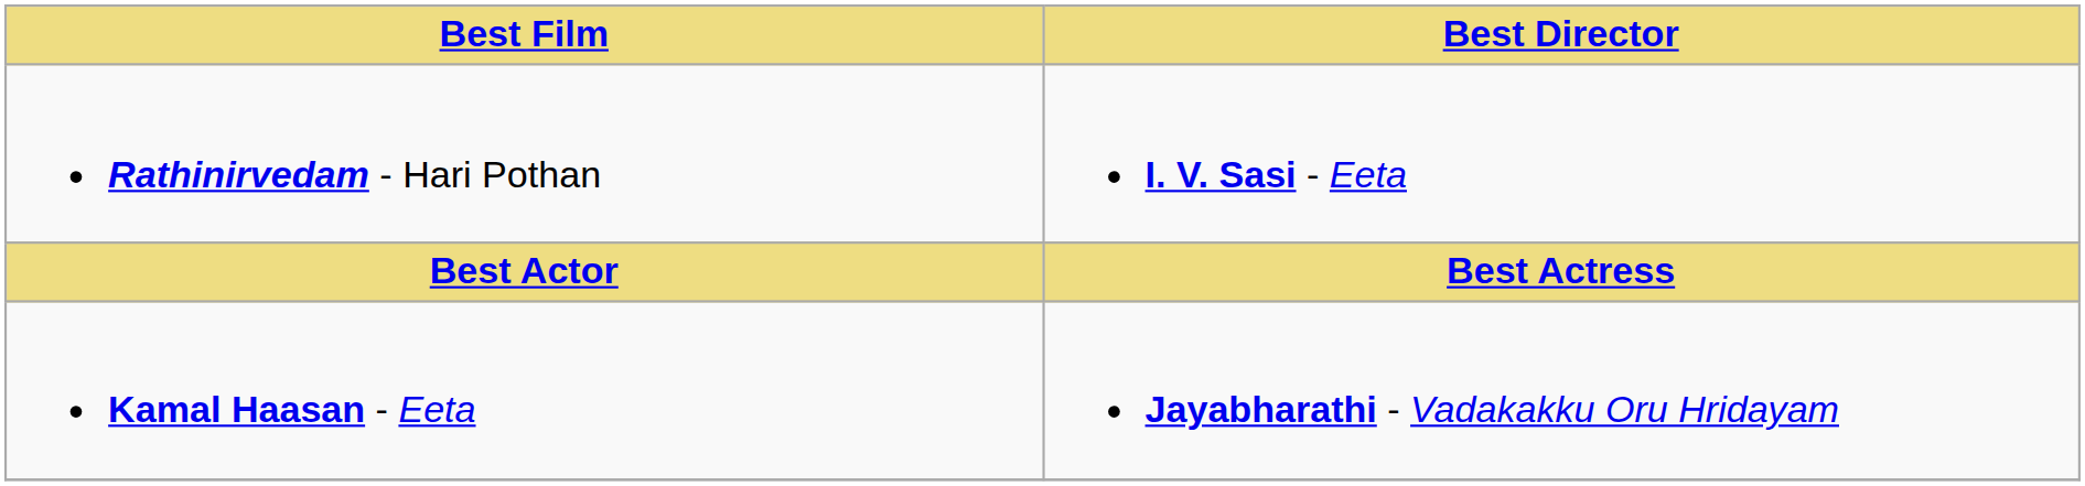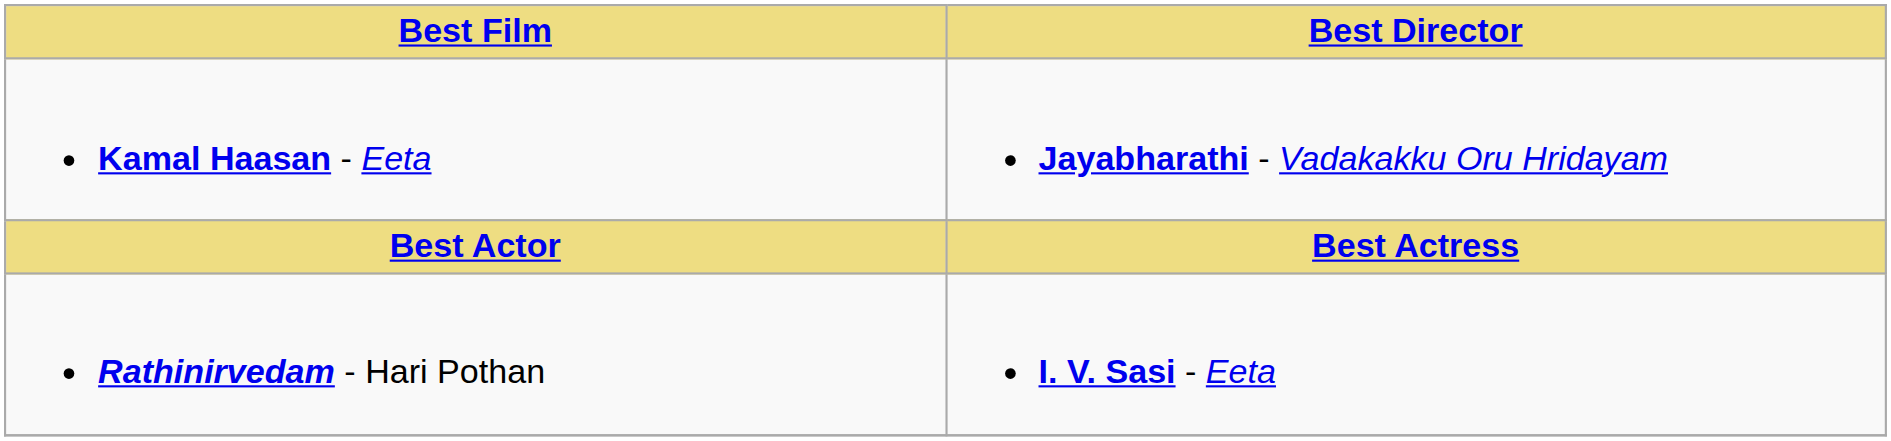rows swapped: Rathinirvedam - Hari Pothan <-> Kamal Haasan - Eeta
